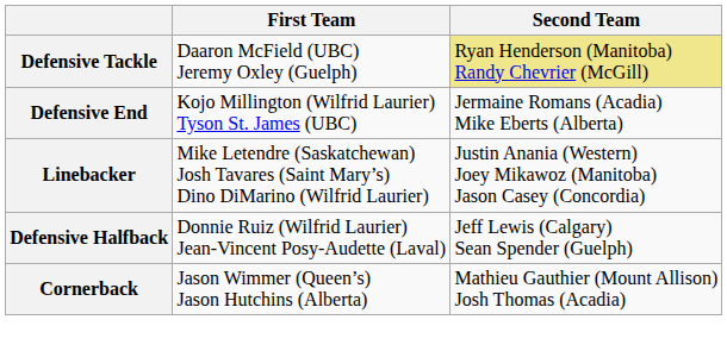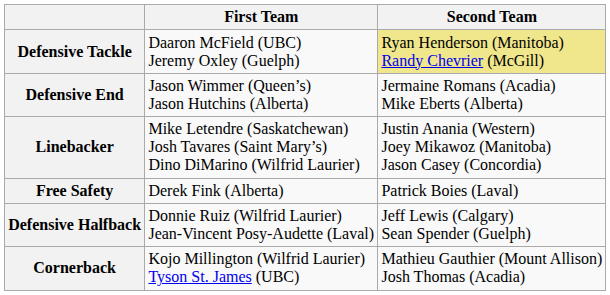Defensive End | First Team: Kojo Millington (Wilfrid Laurier) Tyson St. James (UBC) -> Jason Wimmer (Queen’s) Jason Hutchins (Alberta)
+ row: Free Safety | Derek Fink (Alberta) | Patrick Boies (Laval)
Cornerback | First Team: Jason Wimmer (Queen’s) Jason Hutchins (Alberta) -> Kojo Millington (Wilfrid Laurier) Tyson St. James (UBC)
